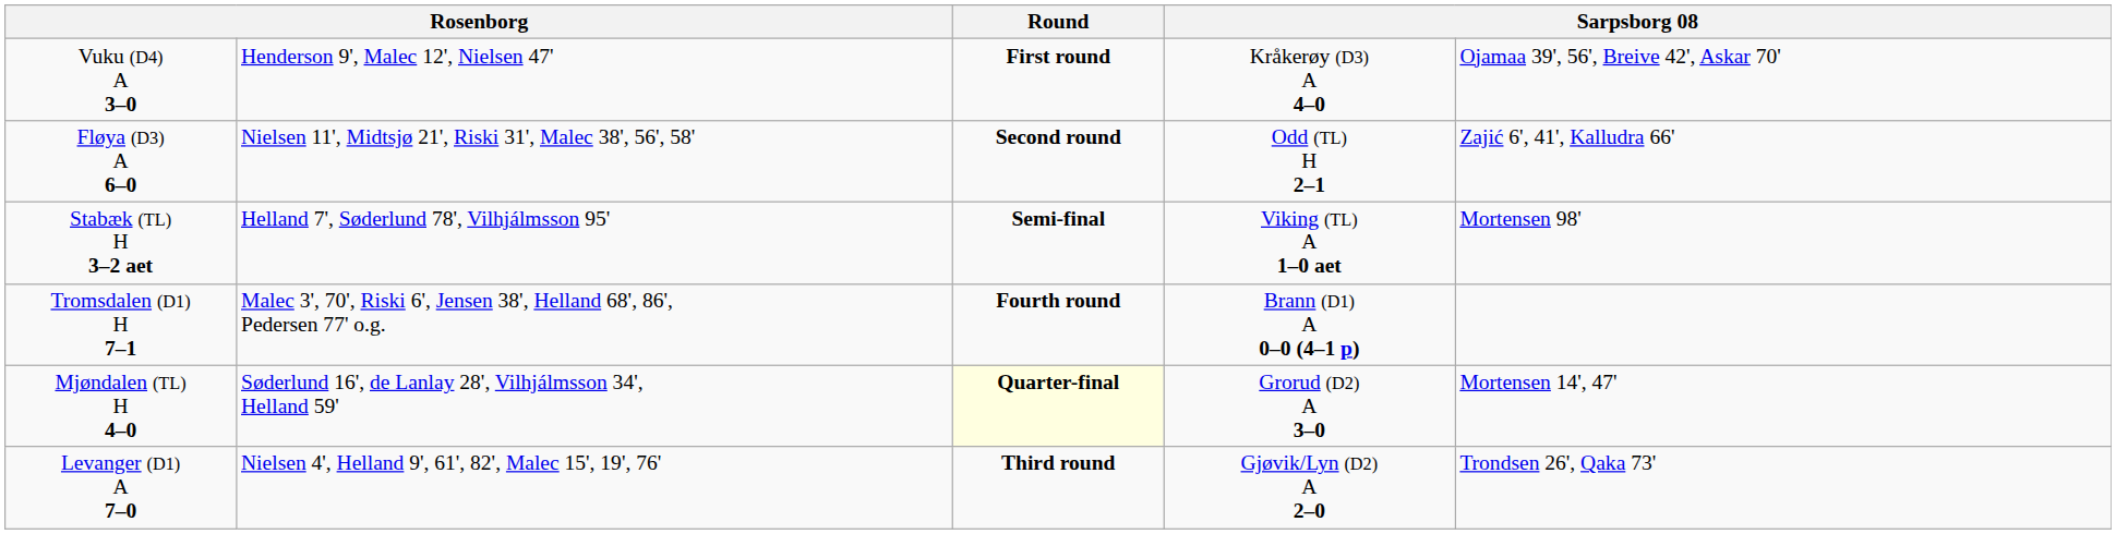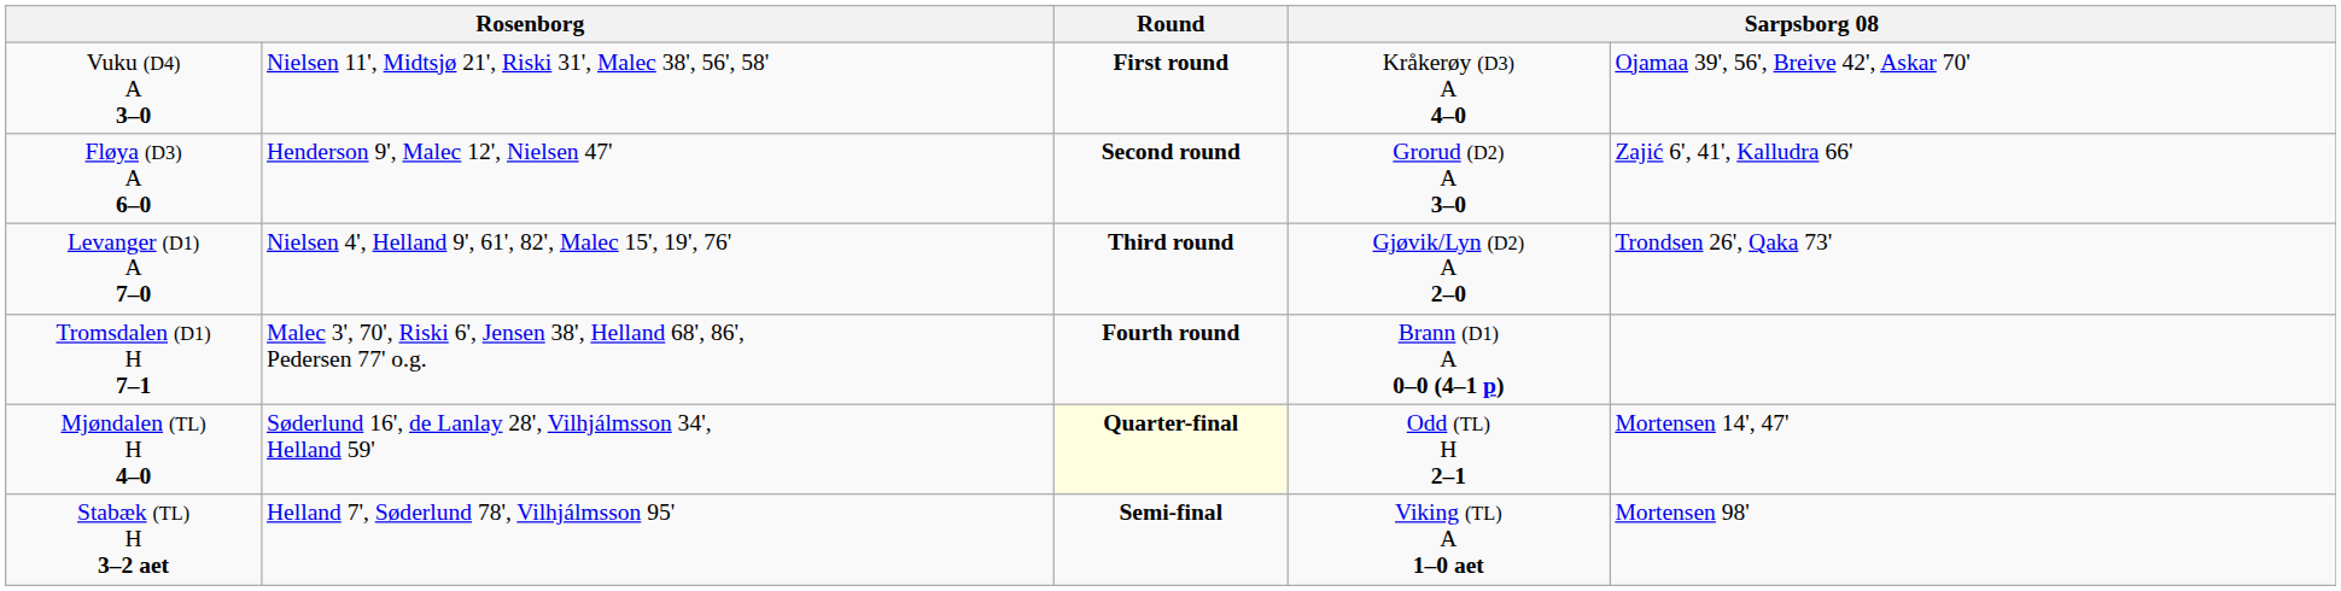Vuku (D4) A 3–0 | column 2: Henderson 9', Malec 12', Nielsen 47' -> Nielsen 11', Midtsjø 21', Riski 31', Malec 38', 56', 58'
Fløya (D3) A 6–0 | column 2: Nielsen 11', Midtsjø 21', Riski 31', Malec 38', 56', 58' -> Henderson 9', Malec 12', Nielsen 47'
Fløya (D3) A 6–0 | column 4: Odd (TL) H 2–1 -> Grorud (D2) A 3–0
rows swapped: Levanger (D1) A 7–0 <-> Stabæk (TL) H 3–2 aet
Mjøndalen (TL) H 4–0 | column 4: Grorud (D2) A 3–0 -> Odd (TL) H 2–1
